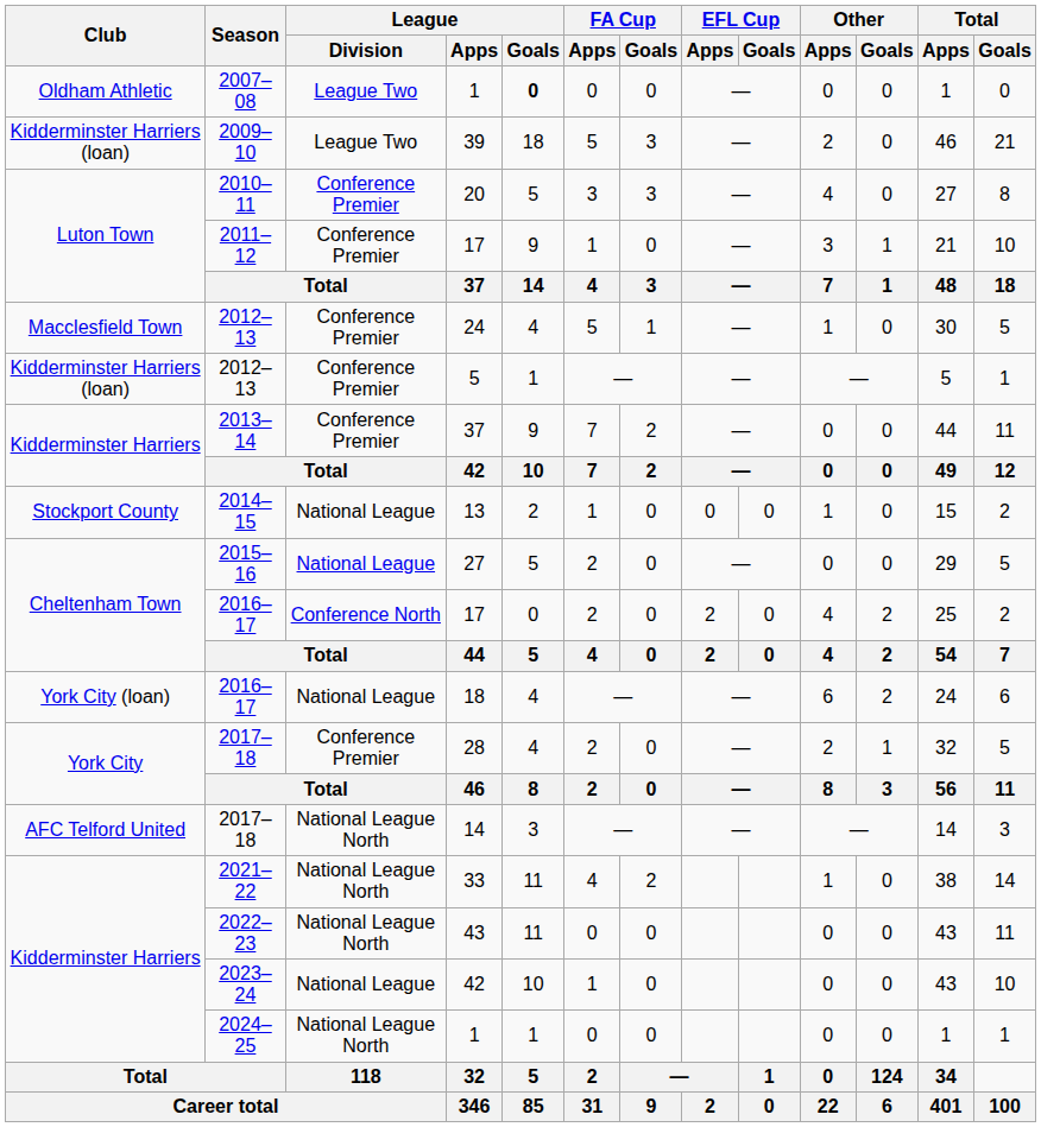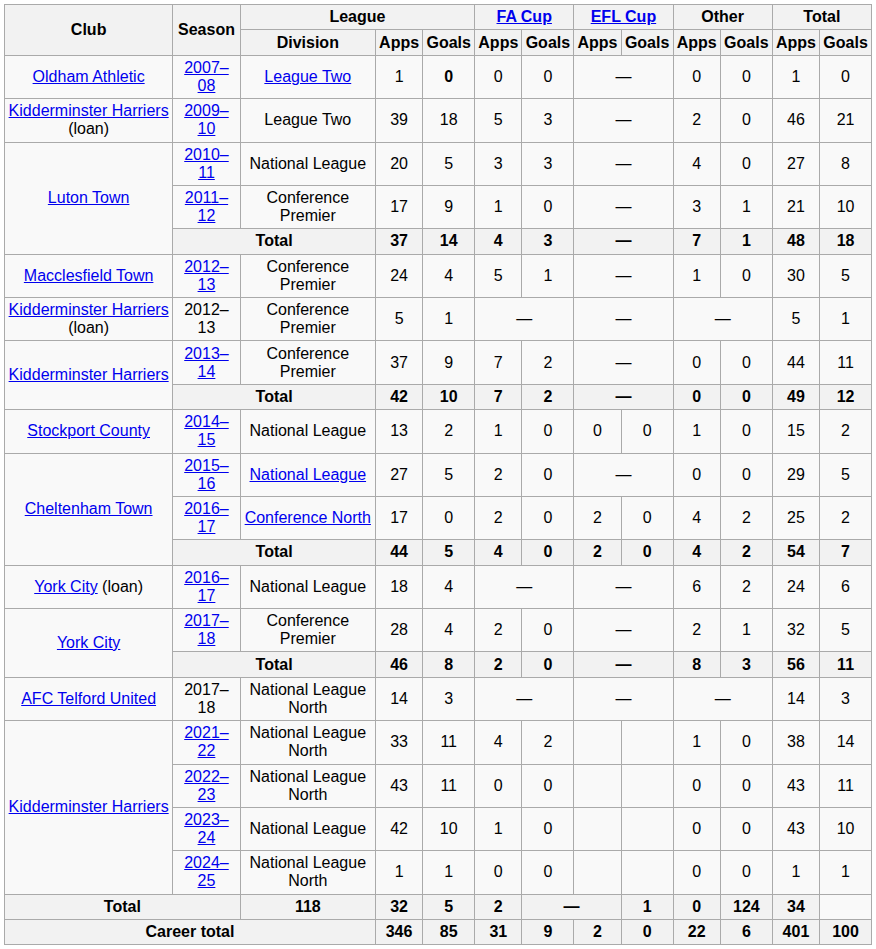20 | League / Division: Conference Premier -> National League
